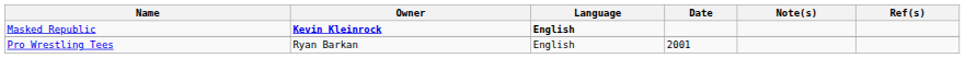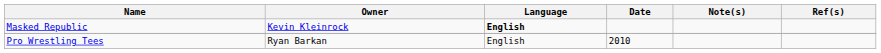Masked Republic | Owner: bold -> normal
Pro Wrestling Tees | Date: 2001 -> 2010
